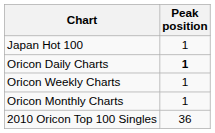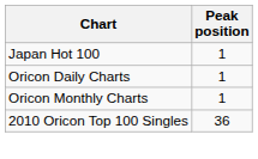Oricon Daily Charts | Peak position: bold -> normal
- row: Oricon Weekly Charts | 1
